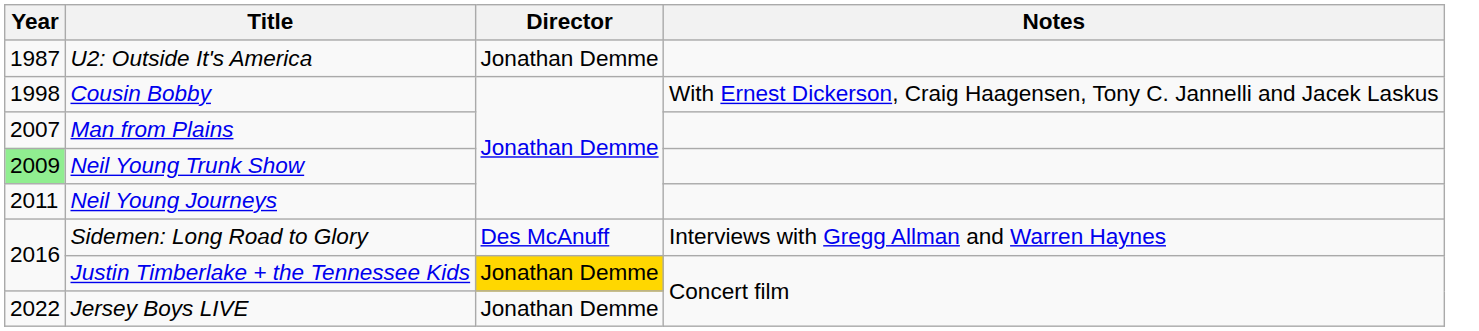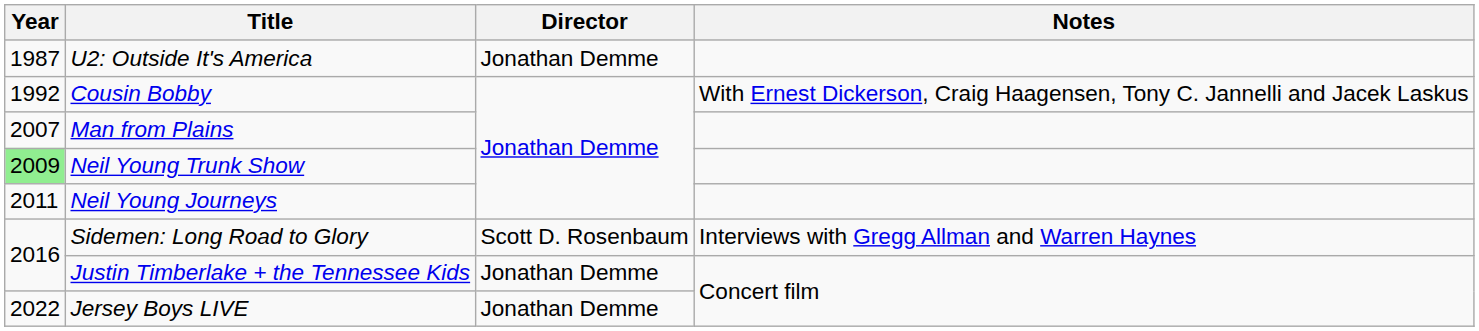Cousin Bobby | Year: 1998 -> 1992
Sidemen: Long Road to Glory | Director: Des McAnuff -> Scott D. Rosenbaum
Justin Timberlake + the Tennessee Kids | Director: gold background -> no background
